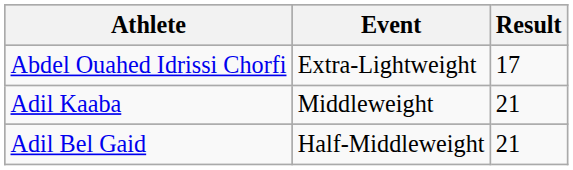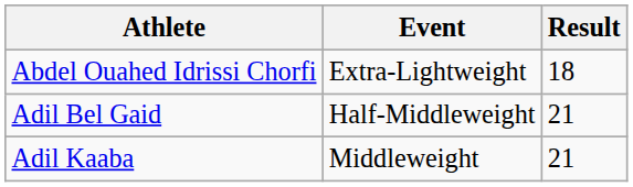Abdel Ouahed Idrissi Chorfi | Result: 17 -> 18
rows swapped: Adil Bel Gaid <-> Adil Kaaba
